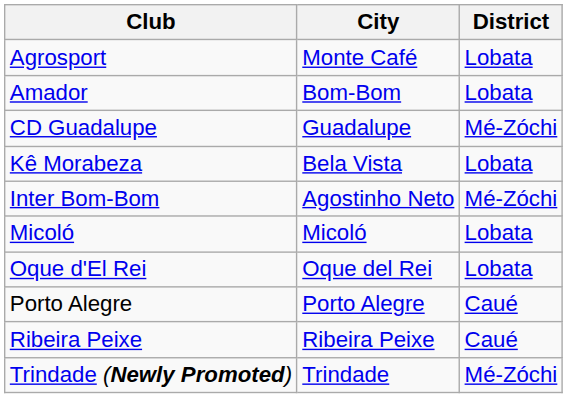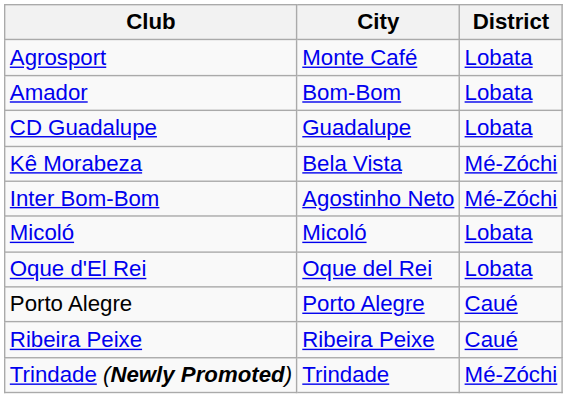CD Guadalupe | District: Mé-Zóchi -> Lobata
Kê Morabeza | District: Lobata -> Mé-Zóchi
